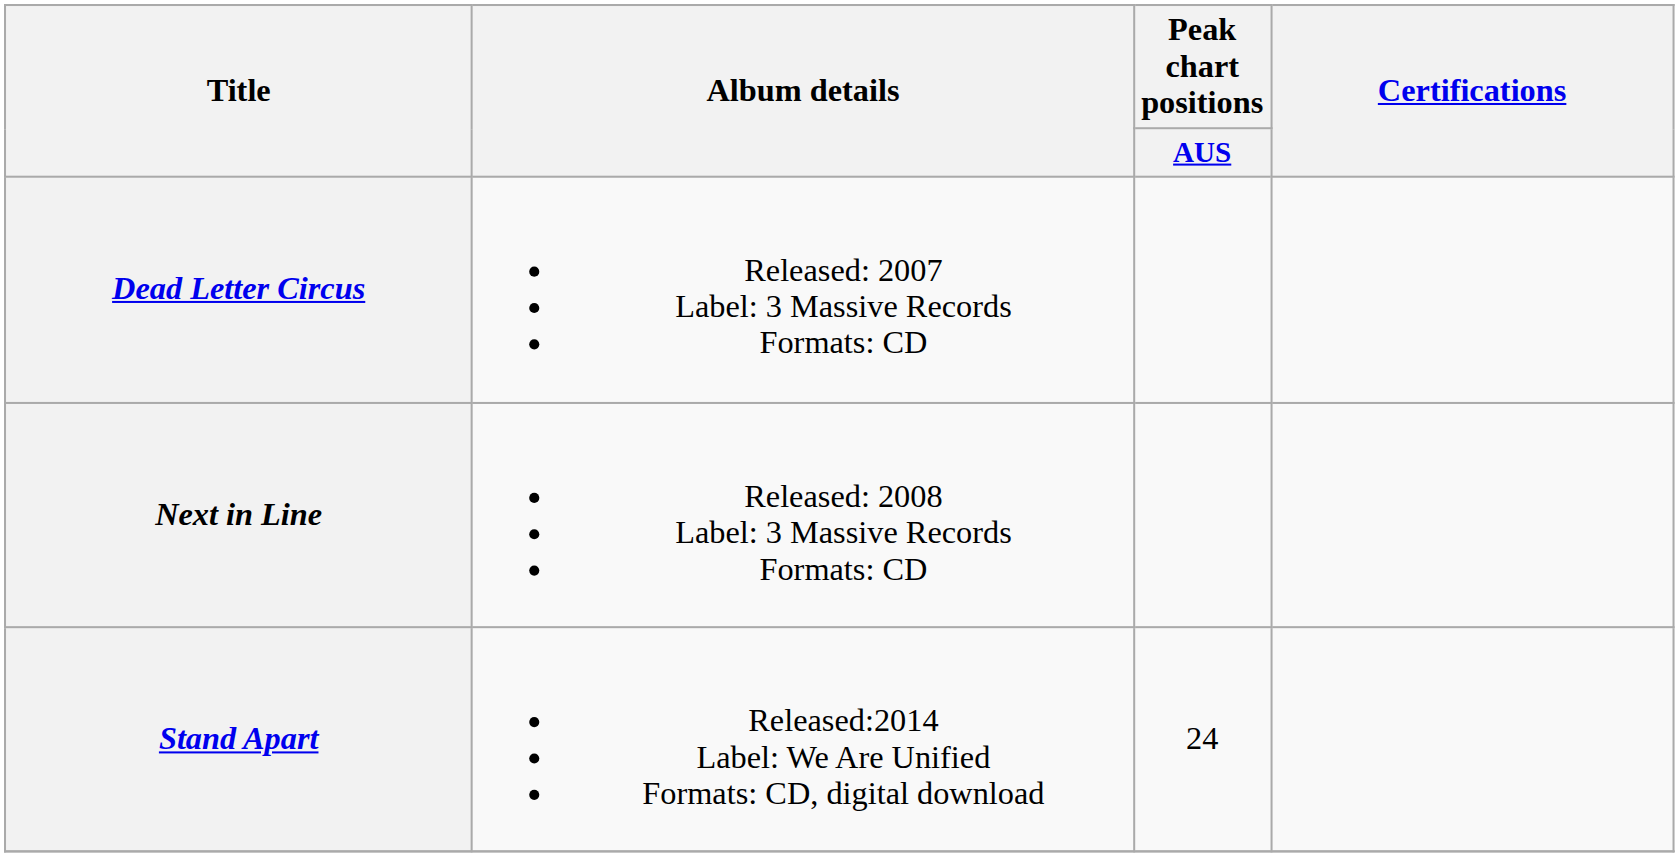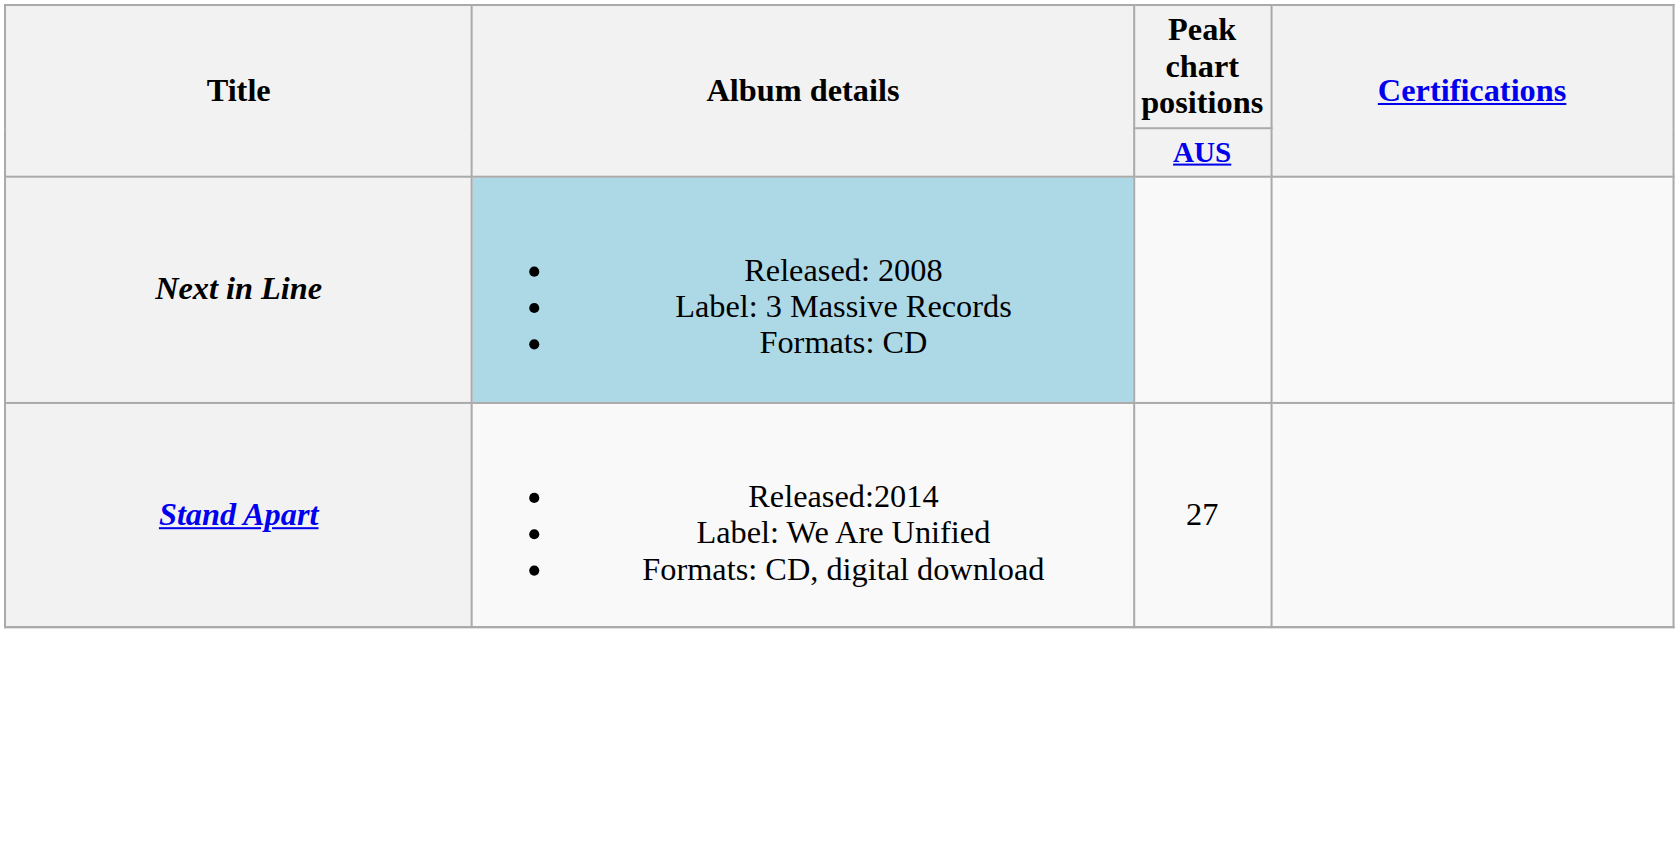- row: Dead Letter Circus | Released: 2007 Label: 3 Massive Records Formats: CD
Next in Line | Album details: no background -> lightblue background
Stand Apart | Peak chart positions / AUS: 24 -> 27
